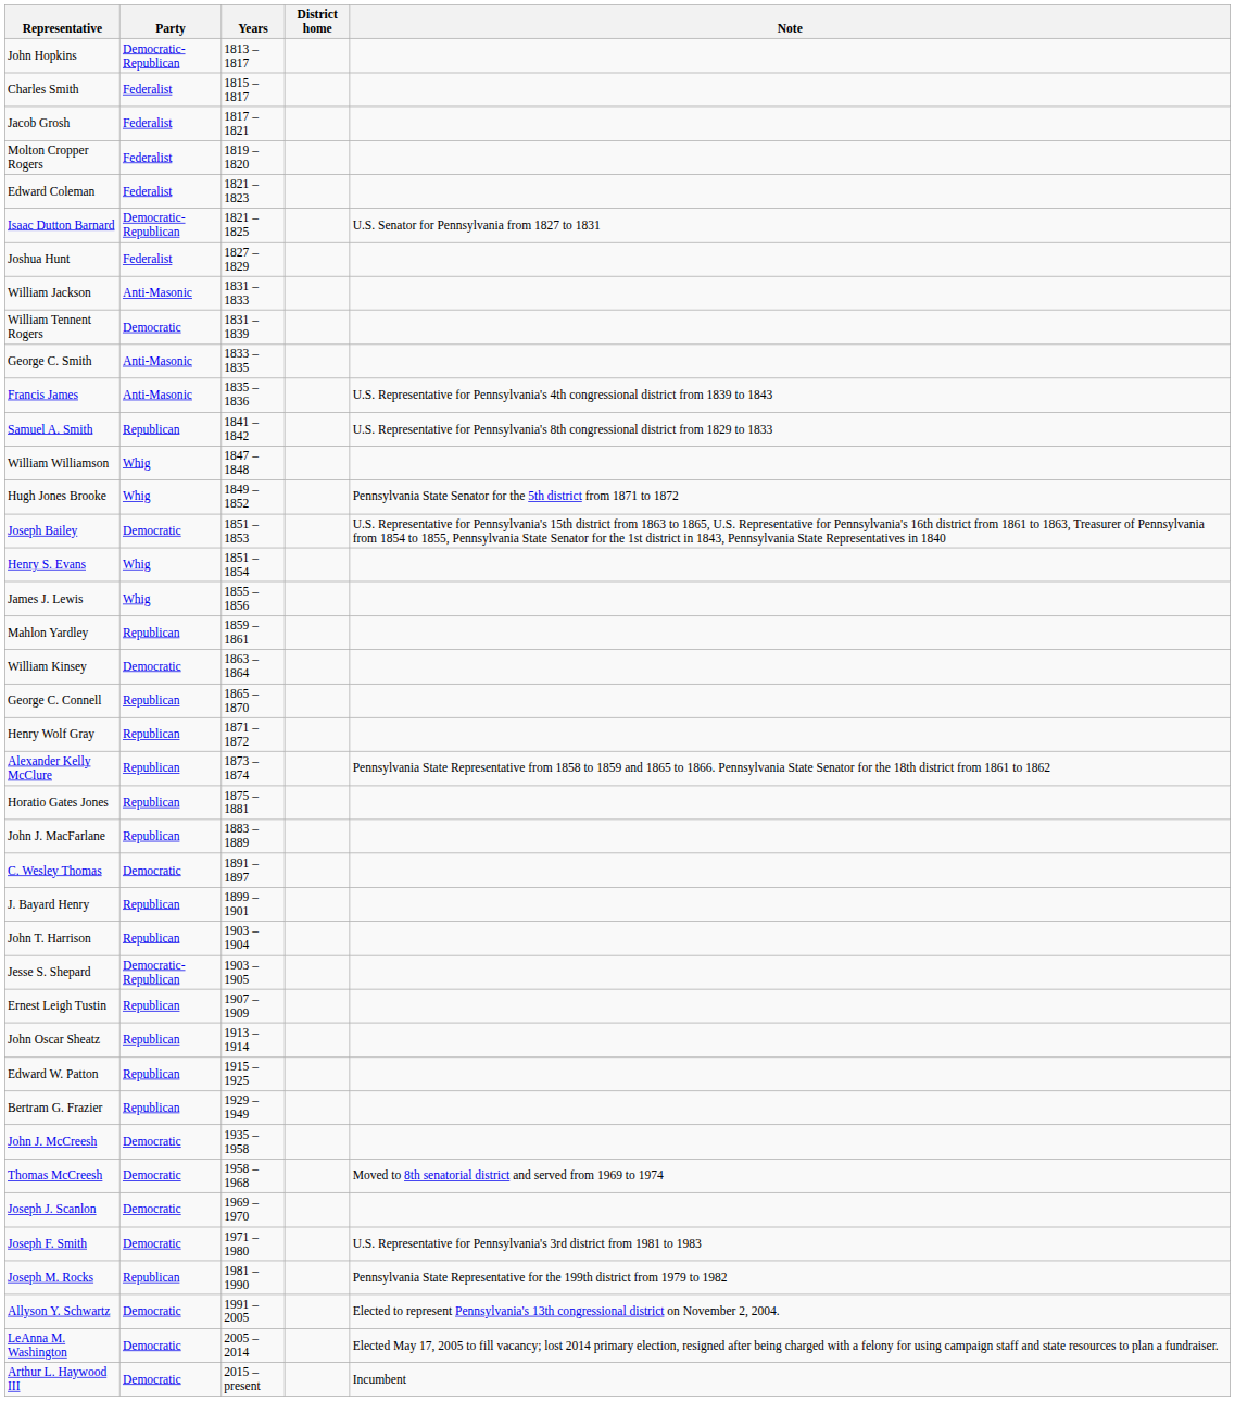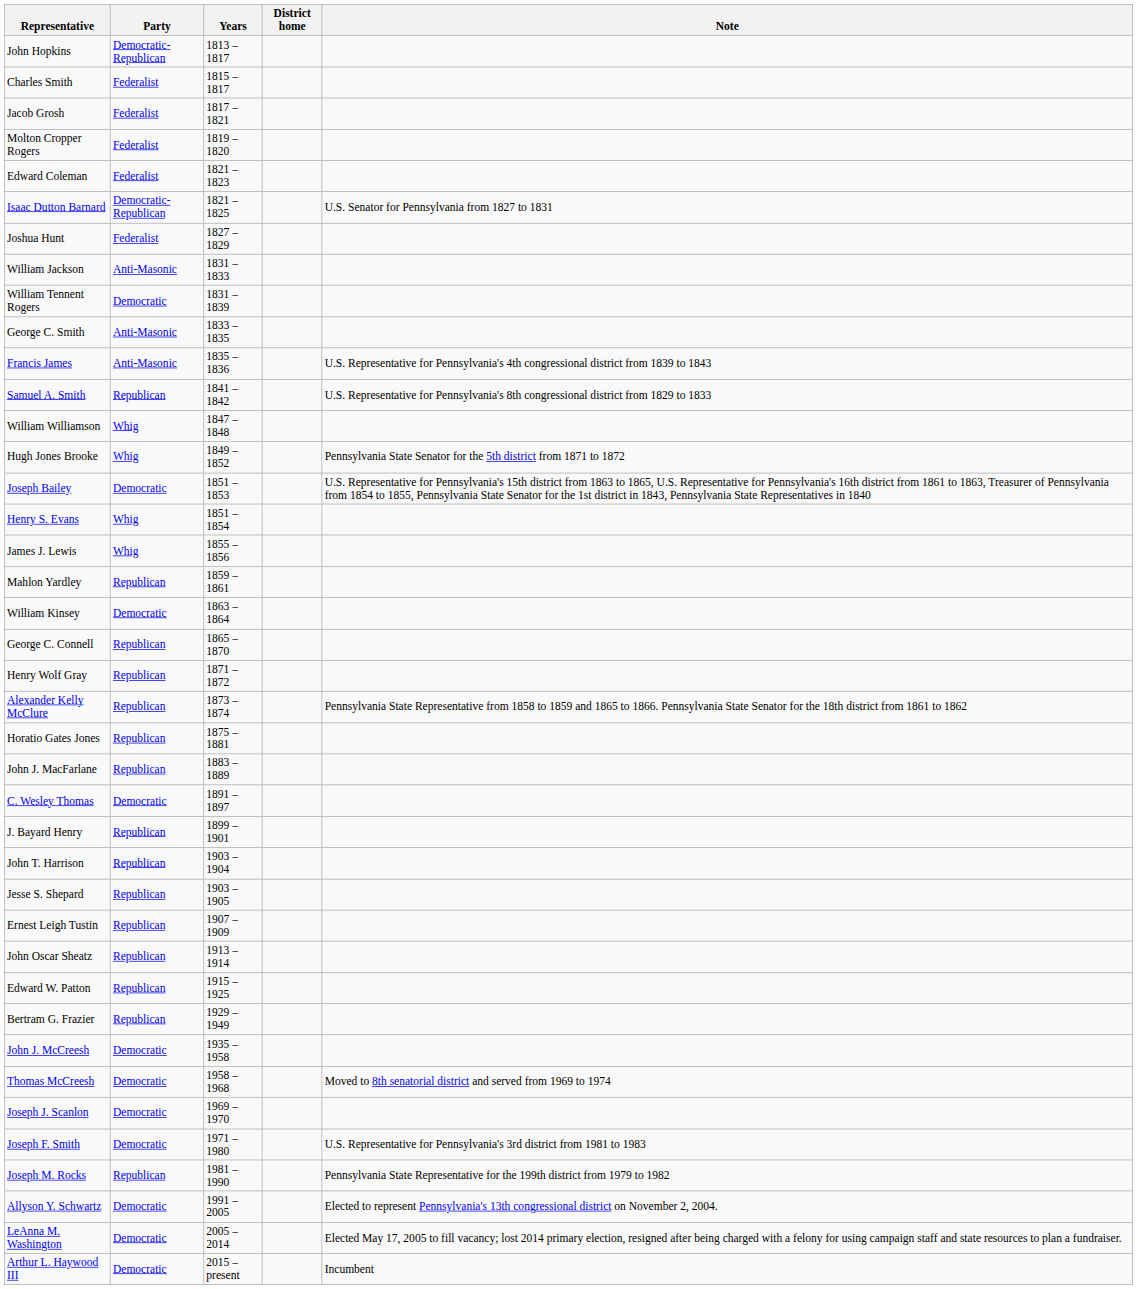Jesse S. Shepard | Party: Democratic-Republican -> Republican
